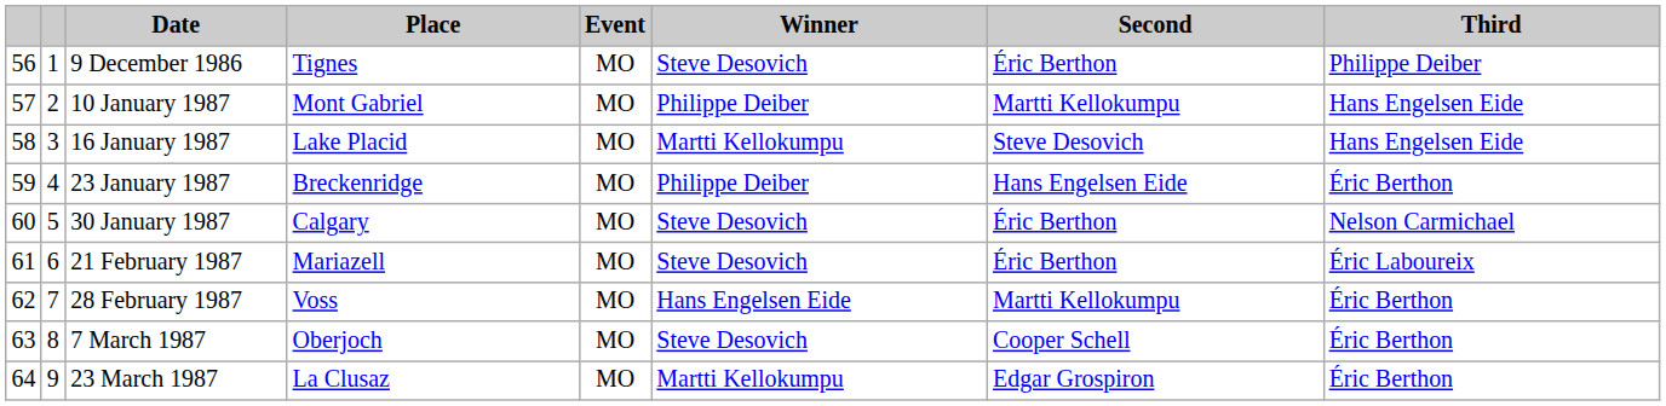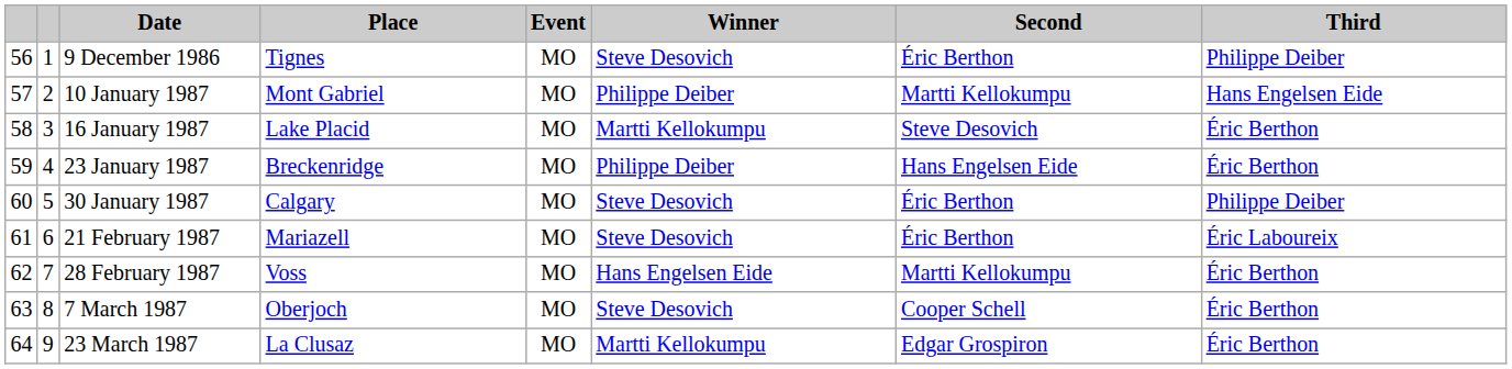16 January 1987 | Third: Hans Engelsen Eide -> Éric Berthon
30 January 1987 | Third: Nelson Carmichael -> Philippe Deiber
